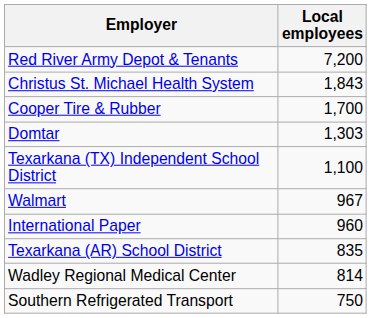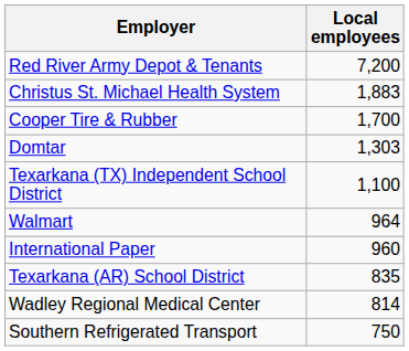Christus St. Michael Health System | Local employees: 1,843 -> 1,883
Walmart | Local employees: 967 -> 964
